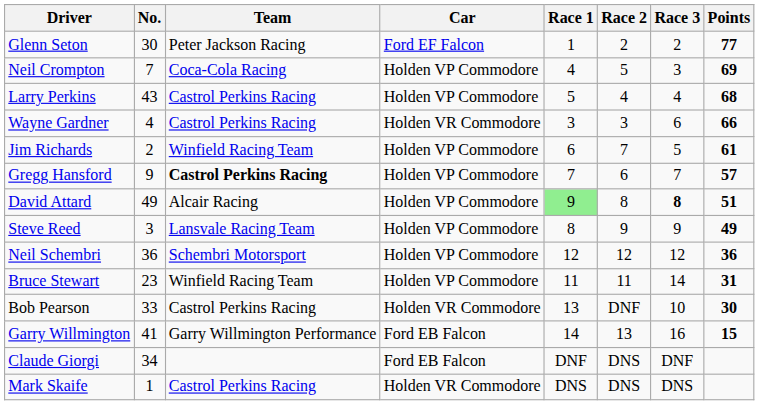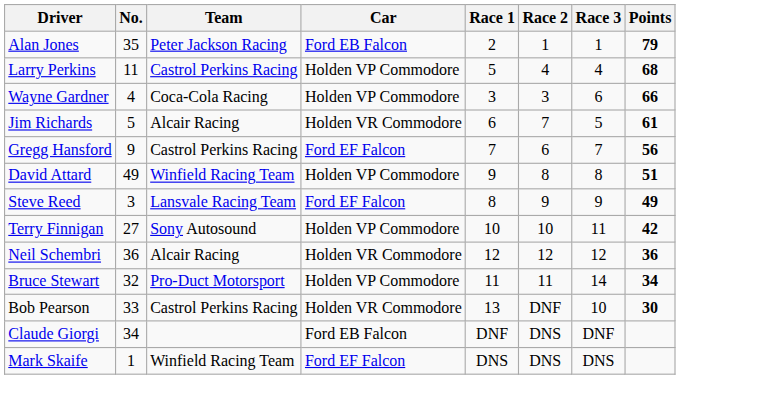+ row: Alan Jones | 35 | Peter Jackson Racing | Ford EB Falcon | 2 | 1 | 1 | 79
- row: Glenn Seton | 30 | Peter Jackson Racing | Ford EF Falcon | 1 | 2 | 2 | 77
- row: Neil Crompton | 7 | Coca-Cola Racing | Holden VP Commodore | 4 | 5 | 3 | 69
Larry Perkins | No.: 43 -> 11
Wayne Gardner | Team: Castrol Perkins Racing -> Coca-Cola Racing
Wayne Gardner | Car: Holden VR Commodore -> Holden VP Commodore
Jim Richards | No.: 2 -> 5
Jim Richards | Team: Winfield Racing Team -> Alcair Racing
Jim Richards | Car: Holden VP Commodore -> Holden VR Commodore
Gregg Hansford | Team: bold -> normal
Gregg Hansford | Car: Holden VP Commodore -> Ford EF Falcon
Gregg Hansford | Points: 57 -> 56
David Attard | Team: Alcair Racing -> Winfield Racing Team
David Attard | Race 1: lightgreen background -> no background
David Attard | Race 3: bold -> normal
Steve Reed | Car: Holden VP Commodore -> Ford EF Falcon
+ row: Terry Finnigan | 27 | Sony Autosound | Holden VP Commodore | 10 | 10 | 11 | 42
Neil Schembri | Team: Schembri Motorsport -> Alcair Racing
Neil Schembri | Car: Holden VP Commodore -> Holden VR Commodore
Bruce Stewart | No.: 23 -> 32
Bruce Stewart | Team: Winfield Racing Team -> Pro-Duct Motorsport
Bruce Stewart | Points: 31 -> 34
- row: Garry Willmington | 41 | Garry Willmington Performance | Ford EB Falcon | 14 | 13 | 16 | 15
Mark Skaife | Team: Castrol Perkins Racing -> Winfield Racing Team
Mark Skaife | Car: Holden VR Commodore -> Ford EF Falcon
